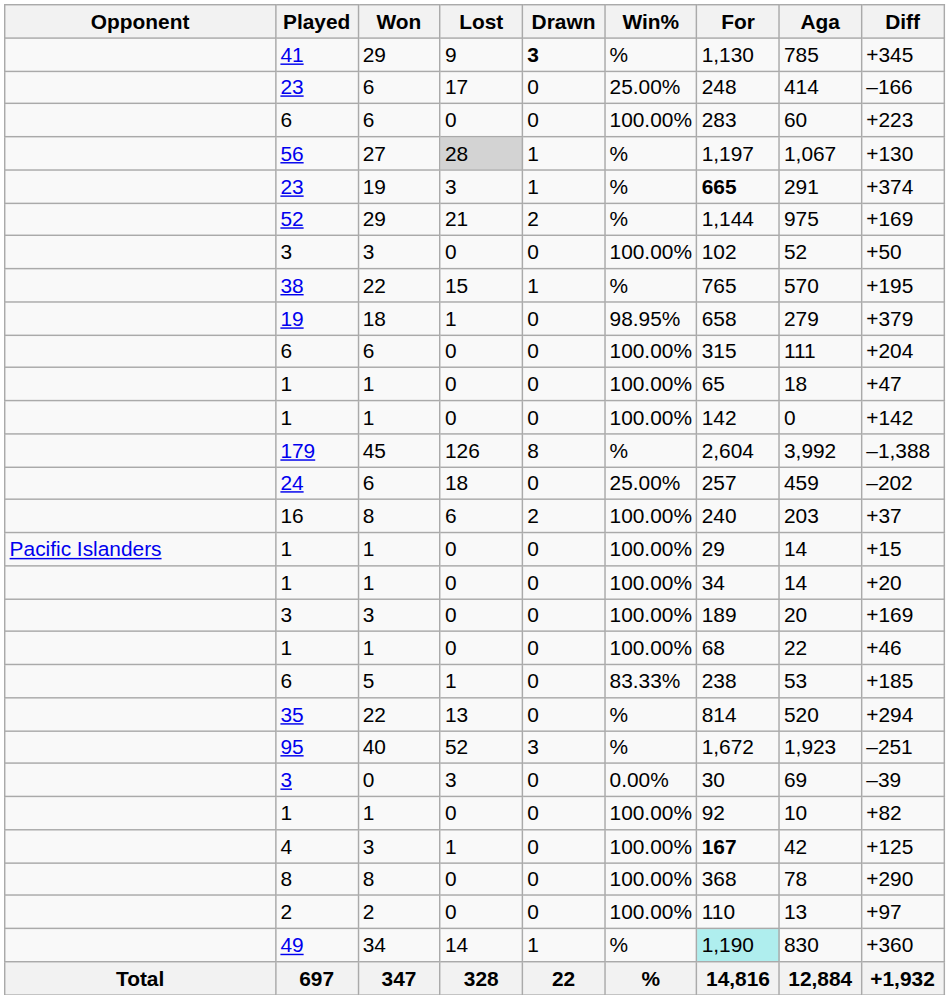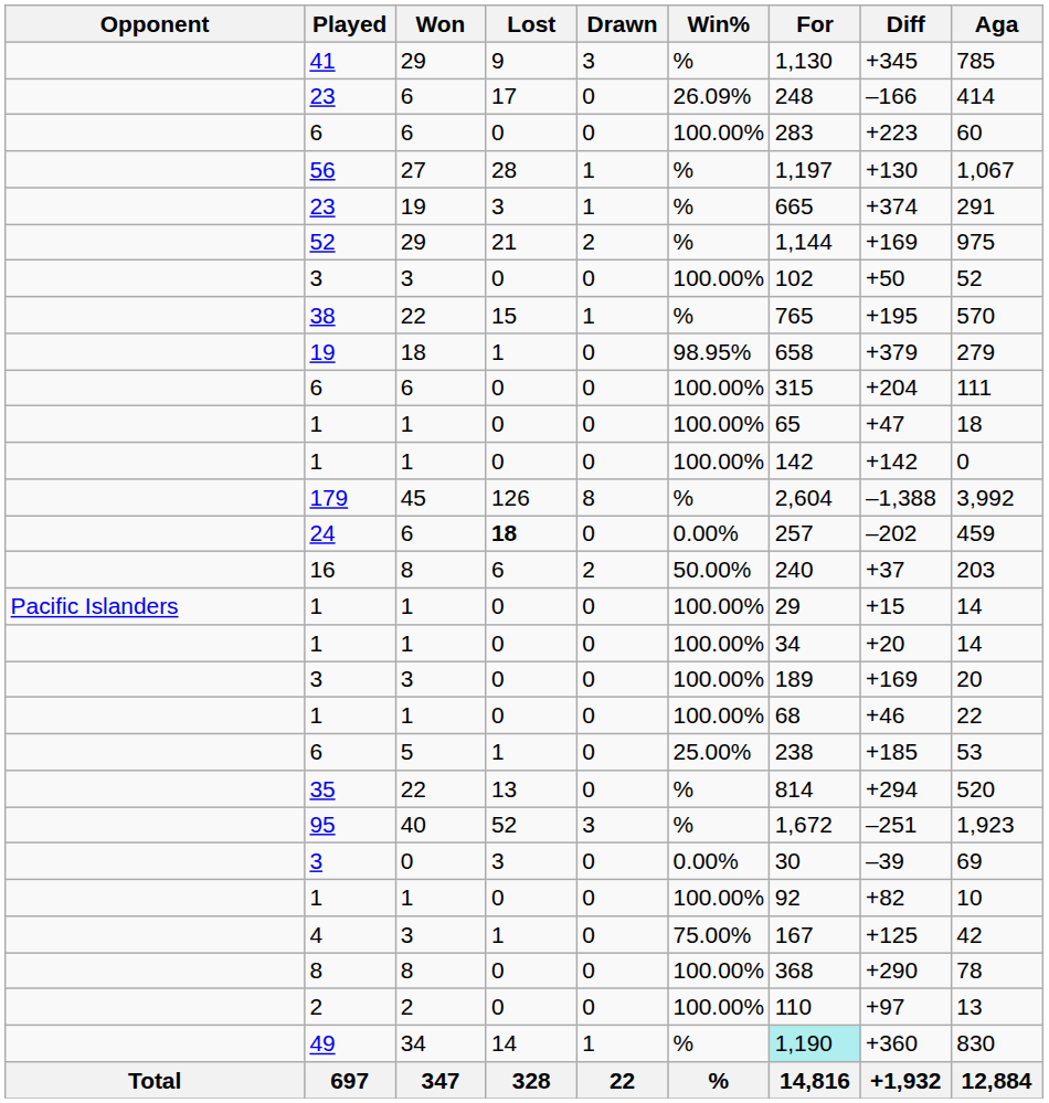columns swapped: Aga <-> Diff
41 | Drawn: bold -> normal
23 / 6 | Win%: 25.00% -> 26.09%
56 | Lost: lightgrey background -> no background
23 / 19 | For: bold -> normal
24 | Lost: normal -> bold
24 | Win%: 25.00% -> 0.00%
16 | Win%: 100.00% -> 50.00%
6 / 5 | Win%: 83.33% -> 25.00%
4 | Win%: 100.00% -> 75.00%
4 | For: bold -> normal
